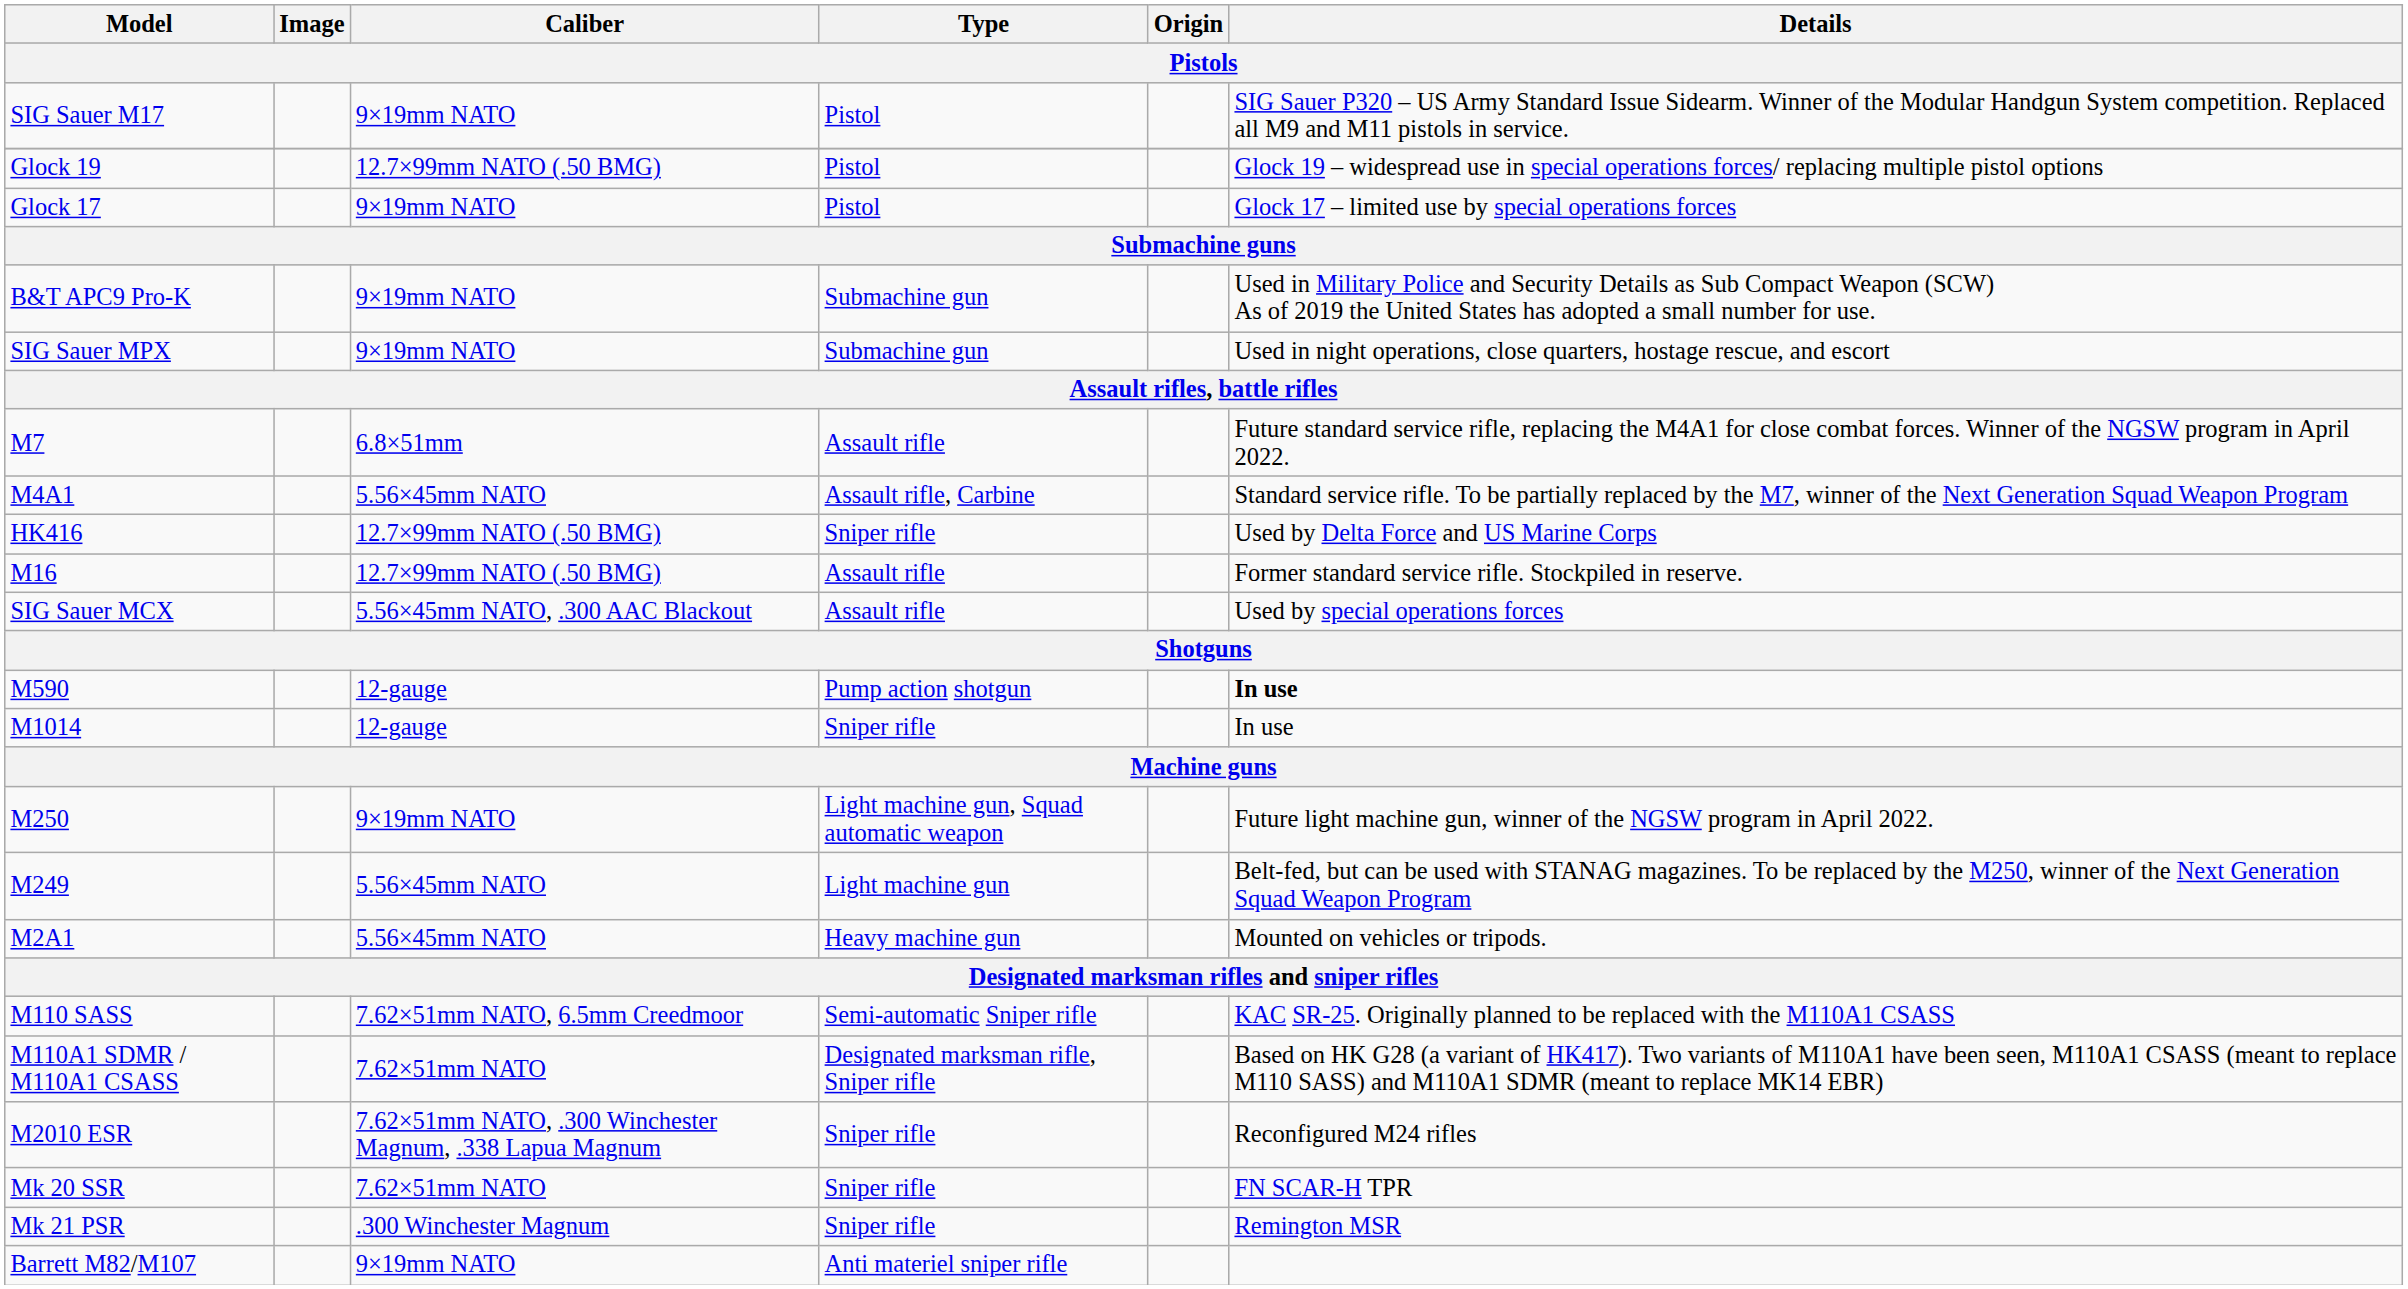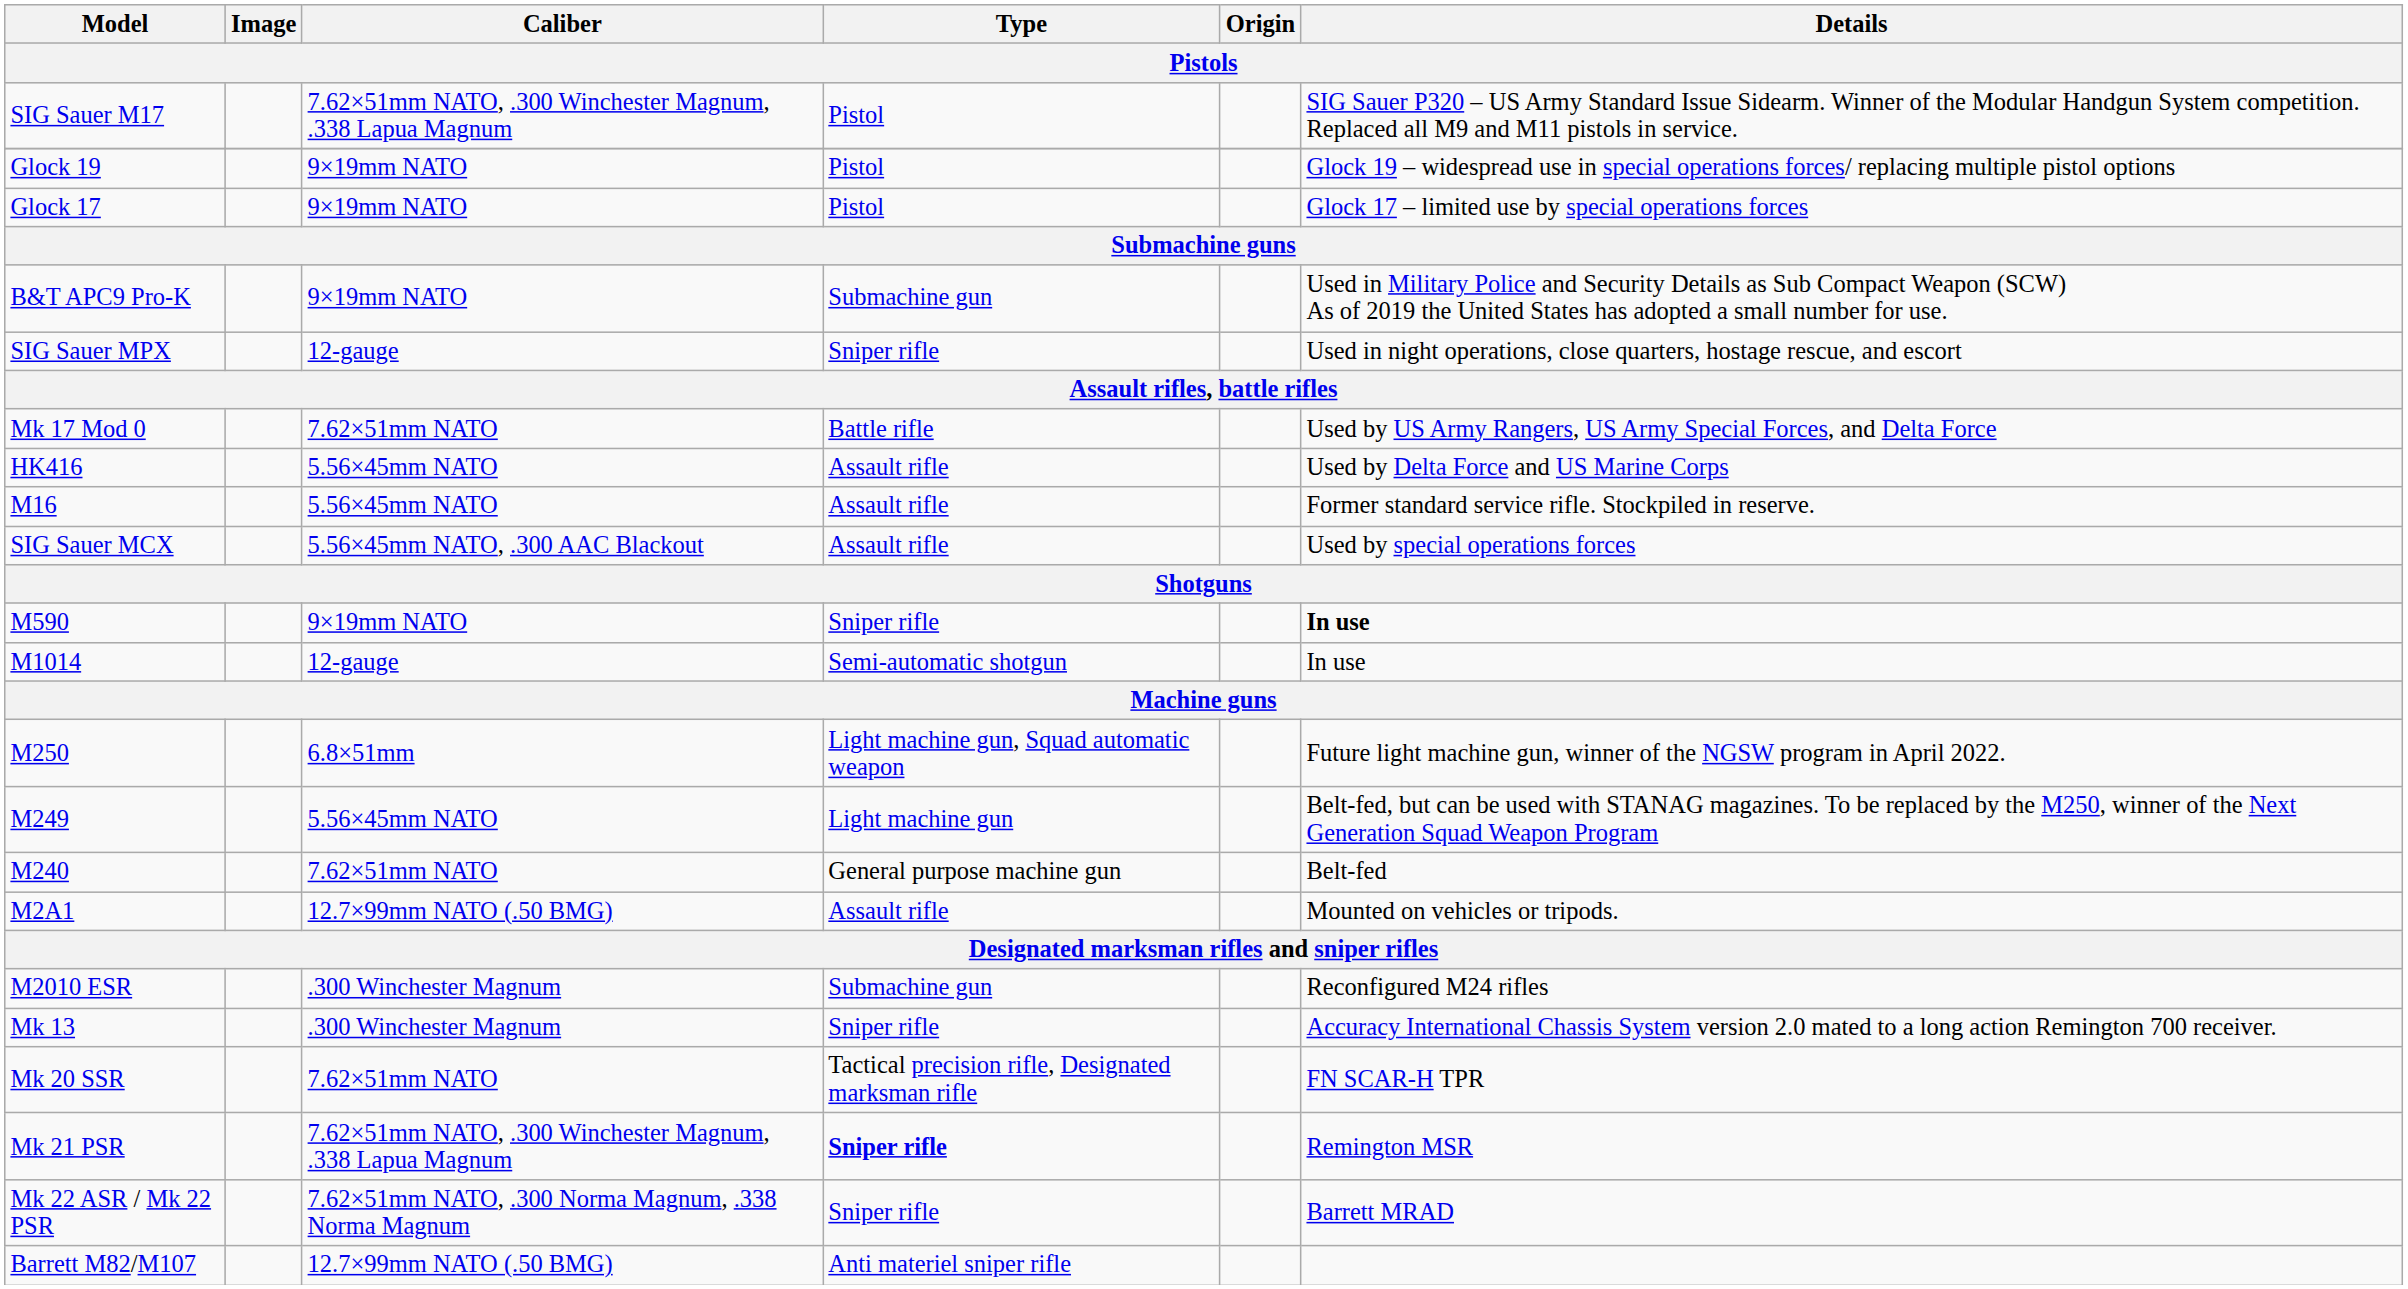SIG Sauer M17 | Caliber: 9×19mm NATO -> 7.62×51mm NATO, .300 Winchester Magnum, .338 Lapua Magnum
Glock 19 | Caliber: 12.7×99mm NATO (.50 BMG) -> 9×19mm NATO
SIG Sauer MPX | Caliber: 9×19mm NATO -> 12-gauge
SIG Sauer MPX | Type: Submachine gun -> Sniper rifle
- row: M7 | 6.8×51mm | Assault rifle | Future standard service rifle, replacing the M4A1 for close combat forces. Winner of the NGSW program in April 2022.
- row: M4A1 | 5.56×45mm NATO | Assault rifle, Carbine | Standard service rifle. To be partially replaced by the M7, winner of the Next Generation Squad Weapon Program
+ row: Mk 17 Mod 0 | 7.62×51mm NATO | Battle rifle | Used by US Army Rangers, US Army Special Forces, and Delta Force
HK416 | Caliber: 12.7×99mm NATO (.50 BMG) -> 5.56×45mm NATO
HK416 | Type: Sniper rifle -> Assault rifle
M16 | Caliber: 12.7×99mm NATO (.50 BMG) -> 5.56×45mm NATO
M590 | Caliber: 12-gauge -> 9×19mm NATO
M590 | Type: Pump action shotgun -> Sniper rifle
M1014 | Type: Sniper rifle -> Semi-automatic shotgun
M250 | Caliber: 9×19mm NATO -> 6.8×51mm
+ row: M240 | 7.62×51mm NATO | General purpose machine gun | Belt-fed
M2A1 | Caliber: 5.56×45mm NATO -> 12.7×99mm NATO (.50 BMG)
M2A1 | Type: Heavy machine gun -> Assault rifle
- row: M110 SASS | 7.62×51mm NATO, 6.5mm Creedmoor | Semi-automatic Sniper rifle | KAC SR-25. Originally planned to be replaced with the M110A1 CSASS
- row: M110A1 SDMR / M110A1 CSASS | 7.62×51mm NATO | Designated marksman rifle, Sniper rifle | Based on HK G28 (a variant of HK417). Two variants of M110A1 have been seen, M110A1 CSASS (meant to replace M110 SASS) and M110A1 SDMR (meant to replace MK14 EBR)
M2010 ESR | Caliber: 7.62×51mm NATO, .300 Winchester Magnum, .338 Lapua Magnum -> .300 Winchester Magnum
M2010 ESR | Type: Sniper rifle -> Submachine gun
+ row: Mk 13 | .300 Winchester Magnum | Sniper rifle | Accuracy International Chassis System version 2.0 mated to a long action Remington 700 receiver.
Mk 20 SSR | Type: Sniper rifle -> Tactical precision rifle, Designated marksman rifle
Mk 21 PSR | Caliber: .300 Winchester Magnum -> 7.62×51mm NATO, .300 Winchester Magnum, .338 Lapua Magnum
Mk 21 PSR | Type: normal -> bold
+ row: Mk 22 ASR / Mk 22 PSR | 7.62×51mm NATO, .300 Norma Magnum, .338 Norma Magnum | Sniper rifle | Barrett MRAD
Barrett M82/M107 | Caliber: 9×19mm NATO -> 12.7×99mm NATO (.50 BMG)
